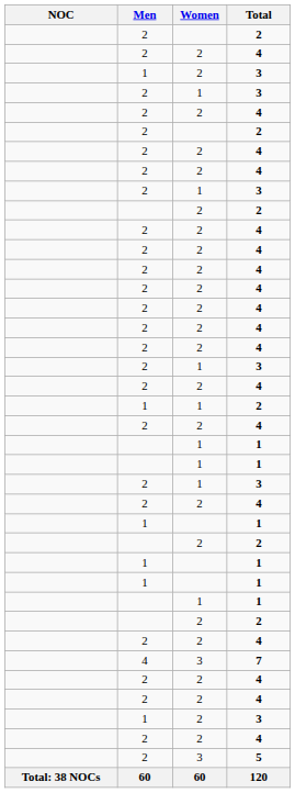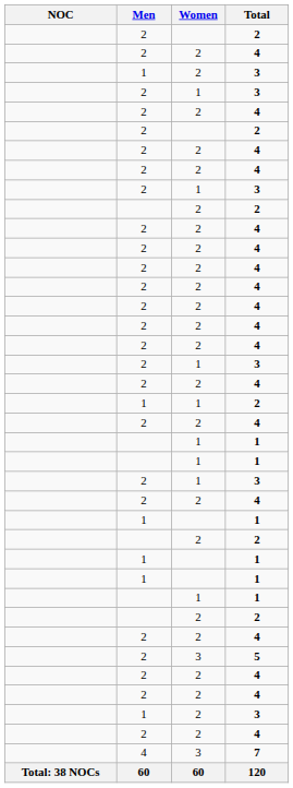rows swapped: 5 <-> 7
